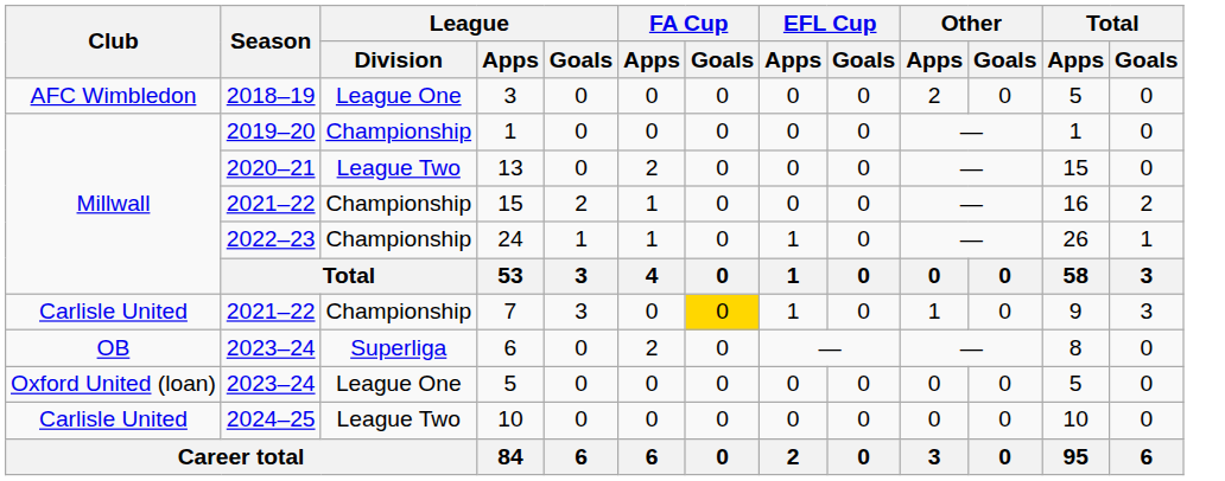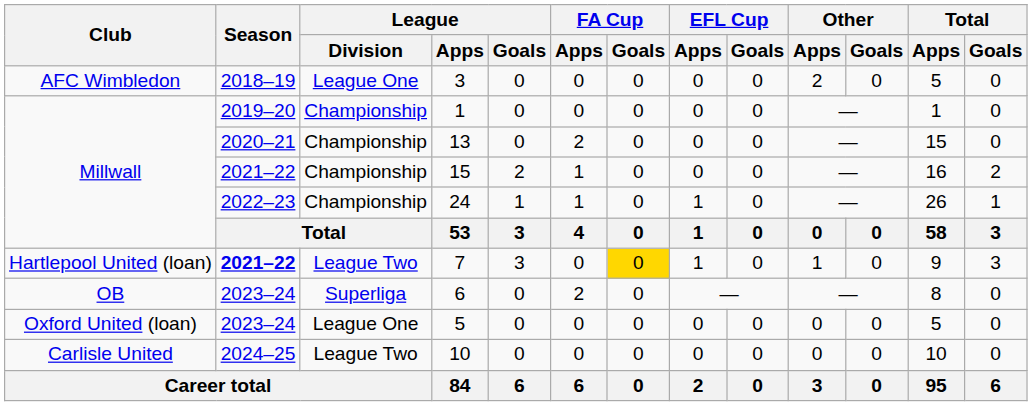13 | League / Division: League Two -> Championship
7 | Club: Carlisle United -> Hartlepool United (loan)
7 | Season: normal -> bold
7 | League / Division: Championship -> League Two
